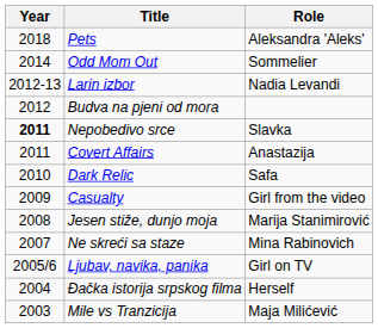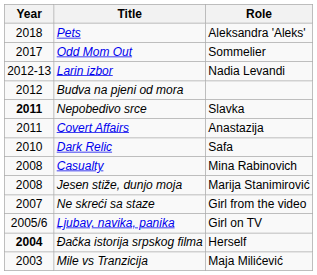Odd Mom Out | Year: 2014 -> 2017
Casualty | Year: 2009 -> 2008
Casualty | Role: Girl from the video -> Mina Rabinovich
Ne skreći sa staze | Role: Mina Rabinovich -> Girl from the video
Đačka istorija srpskog filma | Year: normal -> bold
